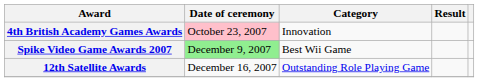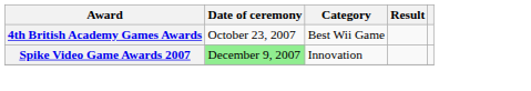4th British Academy Games Awards | Date of ceremony: pink background -> no background
4th British Academy Games Awards | Category: Innovation -> Best Wii Game
Spike Video Game Awards 2007 | Category: Best Wii Game -> Innovation
- row: 12th Satellite Awards | December 16, 2007 | Outstanding Role Playing Game
